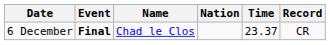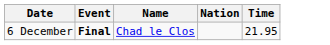- column: Record | CR
6 December | Time: 23.37 -> 21.95
